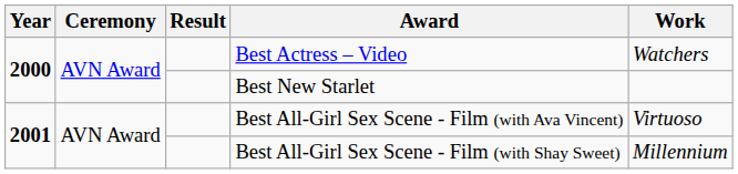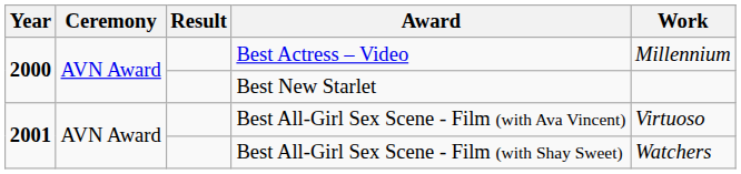Best Actress – Video | Work: Watchers -> Millennium
Best All-Girl Sex Scene - Film (with Shay Sweet) | Work: Millennium -> Watchers
